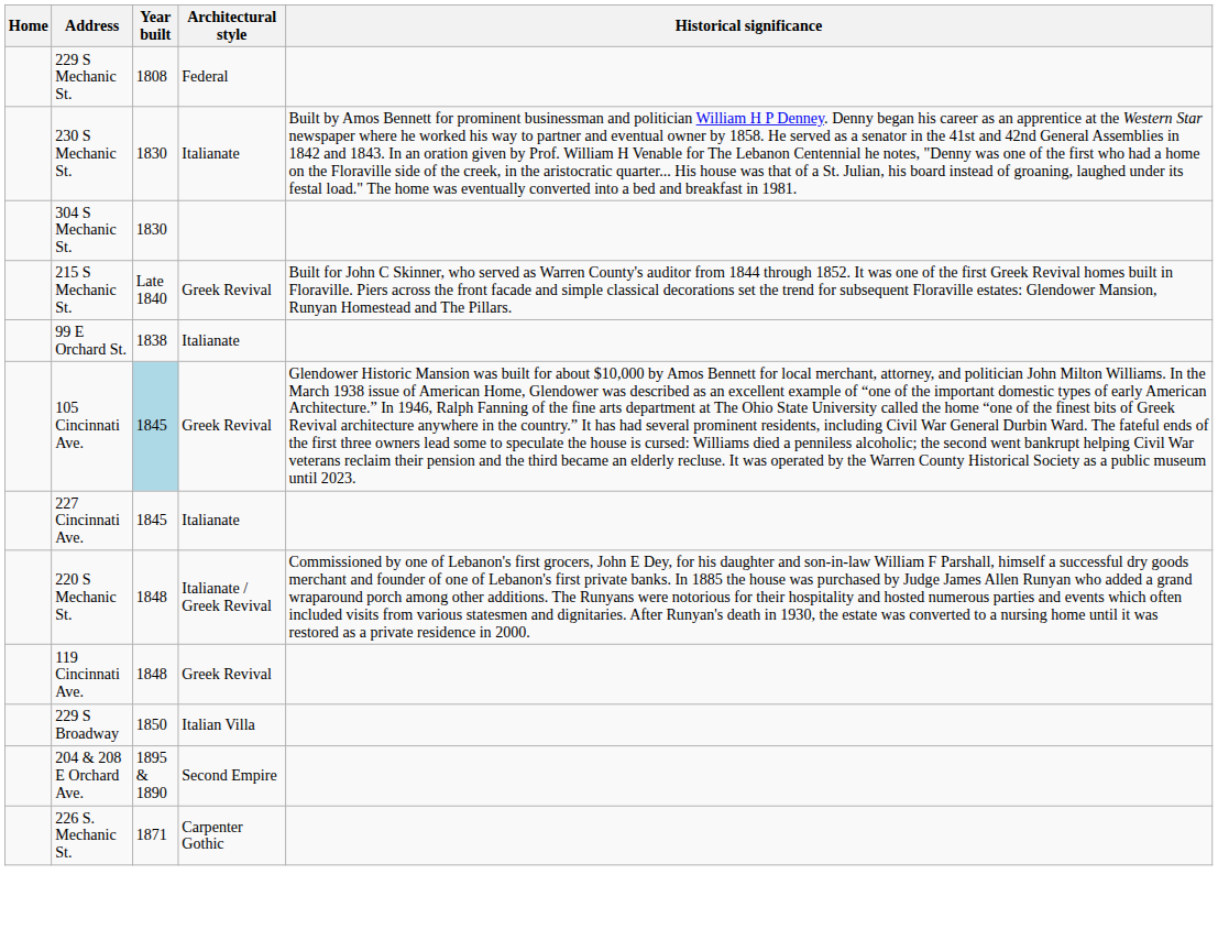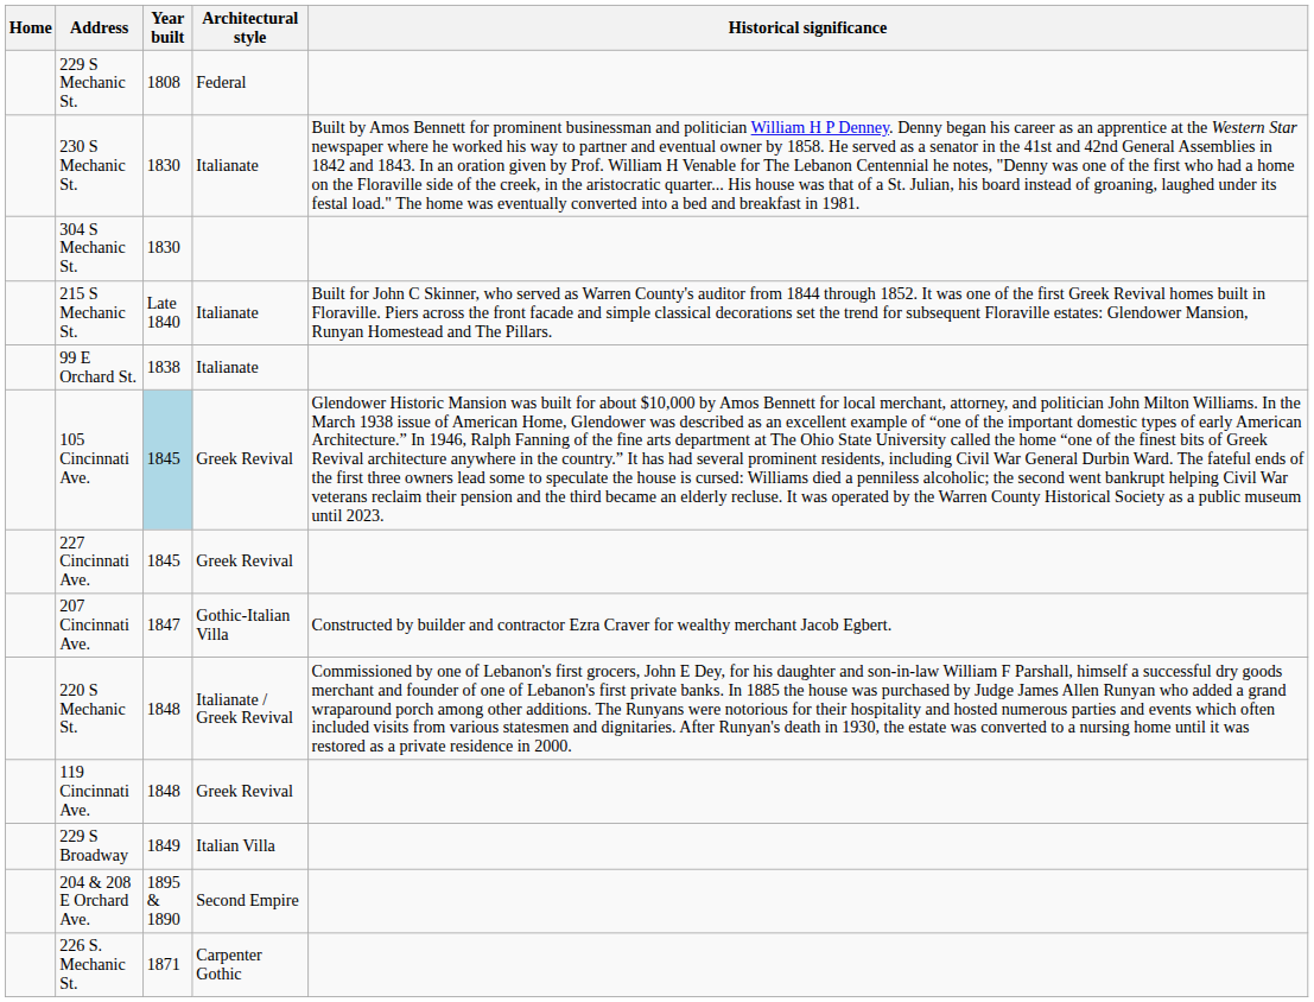215 S Mechanic St. | Architectural style: Greek Revival -> Italianate
227 Cincinnati Ave. | Architectural style: Italianate -> Greek Revival
+ row: 207 Cincinnati Ave. | 1847 | Gothic-Italian Villa | Constructed by builder and contractor Ezra Craver for wealthy merchant Jacob Egbert.
229 S Broadway | Year built: 1850 -> 1849
